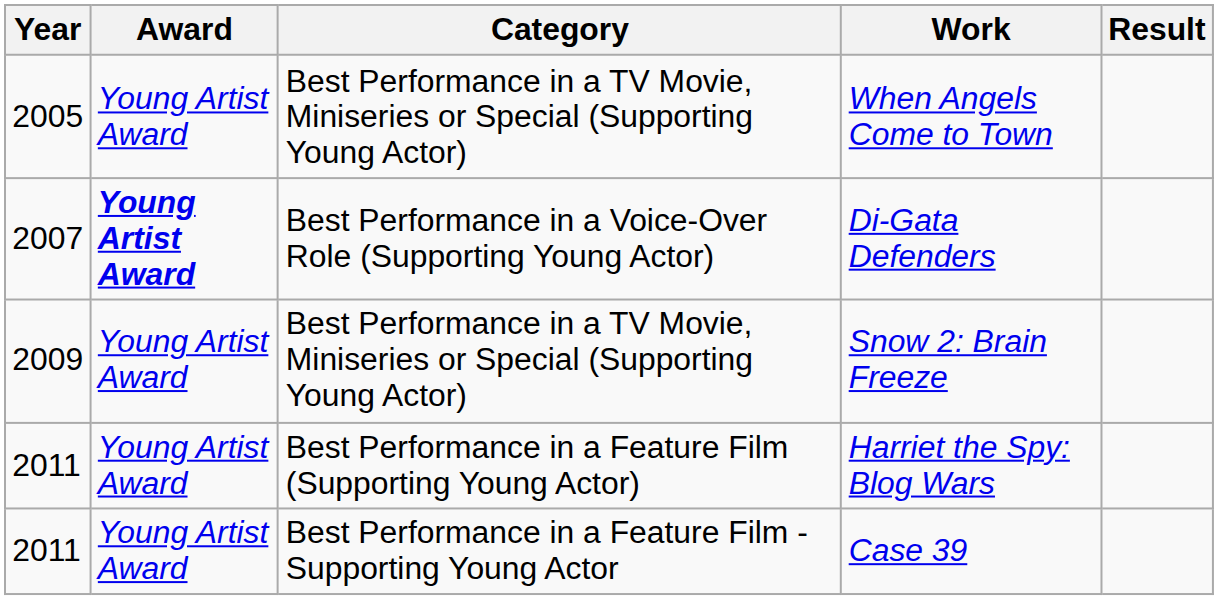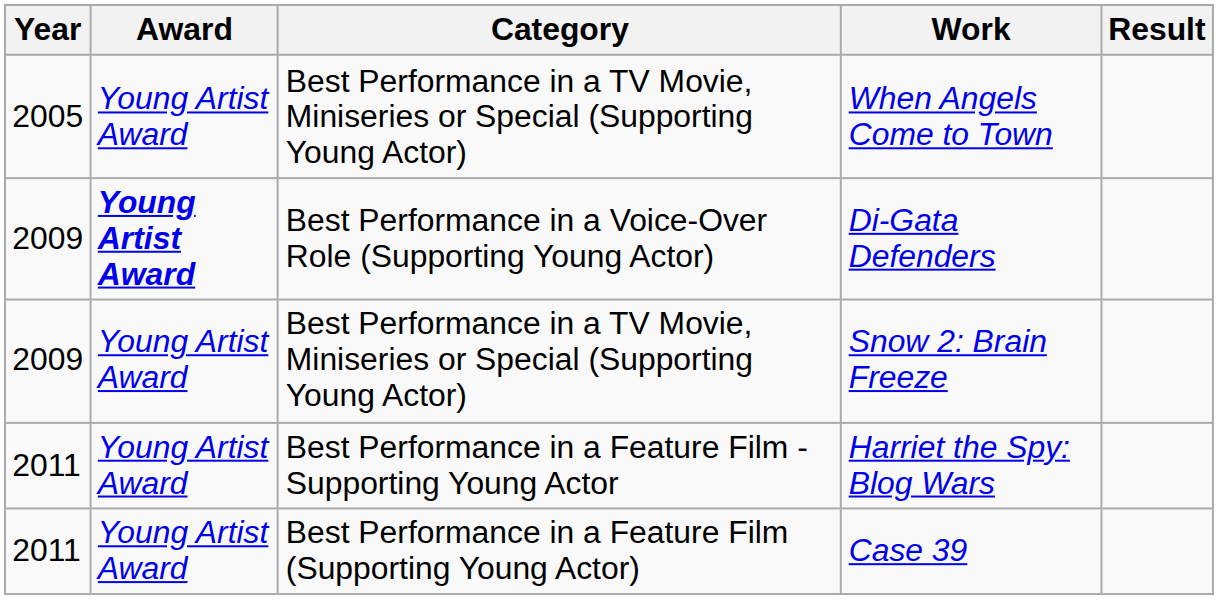Di-Gata Defenders | Year: 2007 -> 2009
Harriet the Spy: Blog Wars | Category: Best Performance in a Feature Film (Supporting Young Actor) -> Best Performance in a Feature Film - Supporting Young Actor
Case 39 | Category: Best Performance in a Feature Film - Supporting Young Actor -> Best Performance in a Feature Film (Supporting Young Actor)
